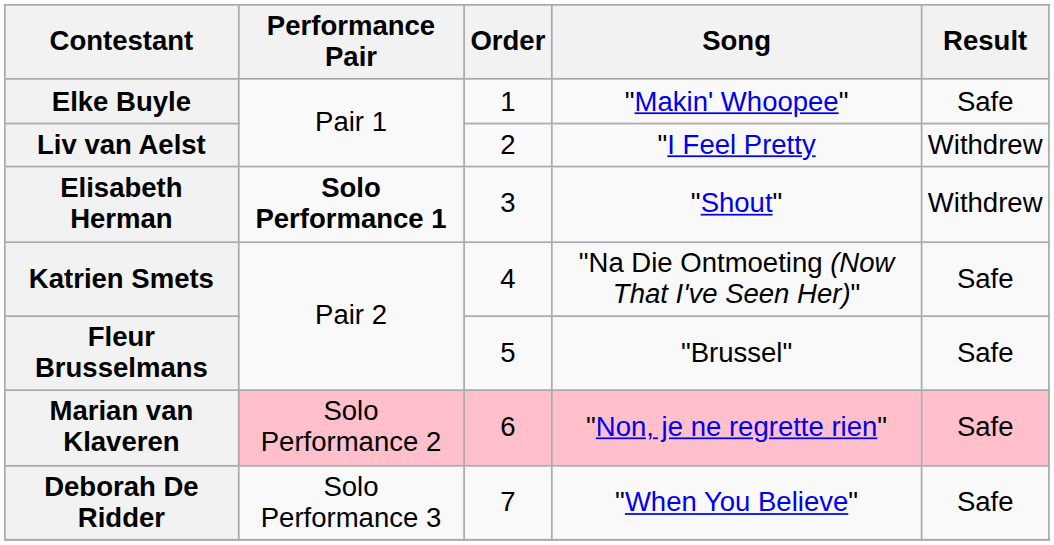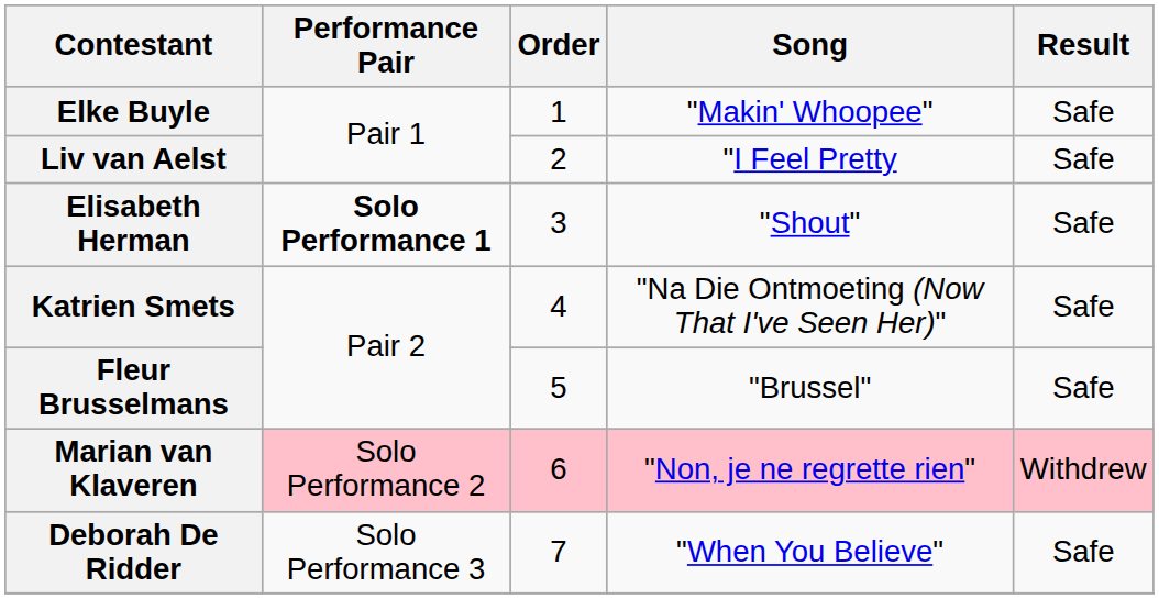Liv van Aelst | Result: Withdrew -> Safe
Elisabeth Herman | Result: Withdrew -> Safe
Marian van Klaveren | Result: Safe -> Withdrew
